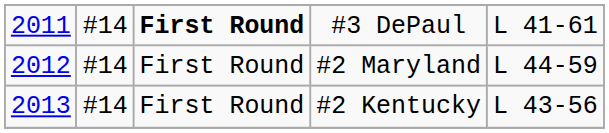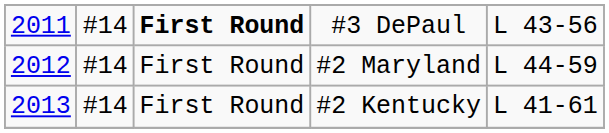#3 DePaul | column 5: L 41-61 -> L 43-56
#2 Kentucky | column 5: L 43-56 -> L 41-61
